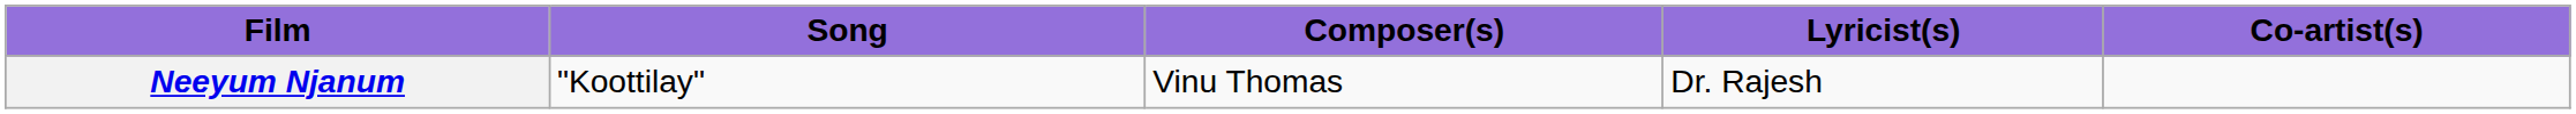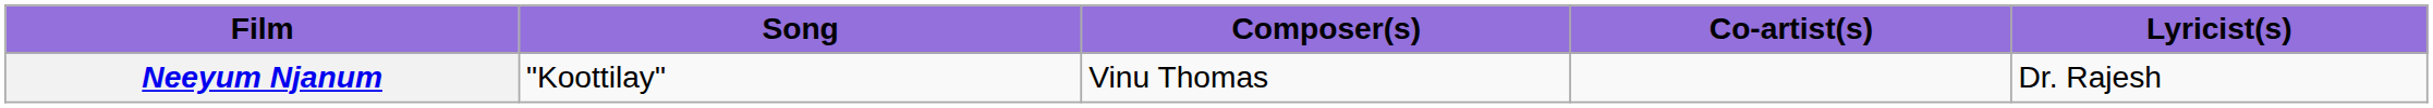columns swapped: Lyricist(s) <-> Co-artist(s)
